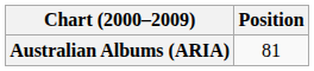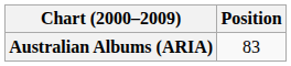Australian Albums (ARIA) | Position: 81 -> 83
